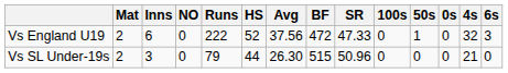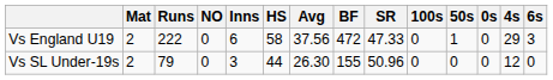columns swapped: Inns <-> Runs
Vs England U19 | HS: 52 -> 58
Vs England U19 | 4s: 32 -> 29
Vs SL Under-19s | BF: 515 -> 155
Vs SL Under-19s | 4s: 21 -> 12
